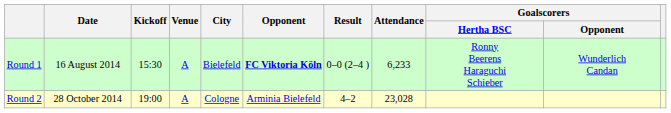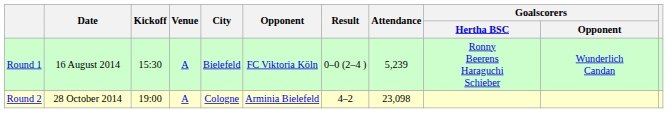Round 1 | Opponent: bold -> normal
Round 1 | Attendance: 6,233 -> 5,239
Round 2 | Attendance: 23,028 -> 23,098
